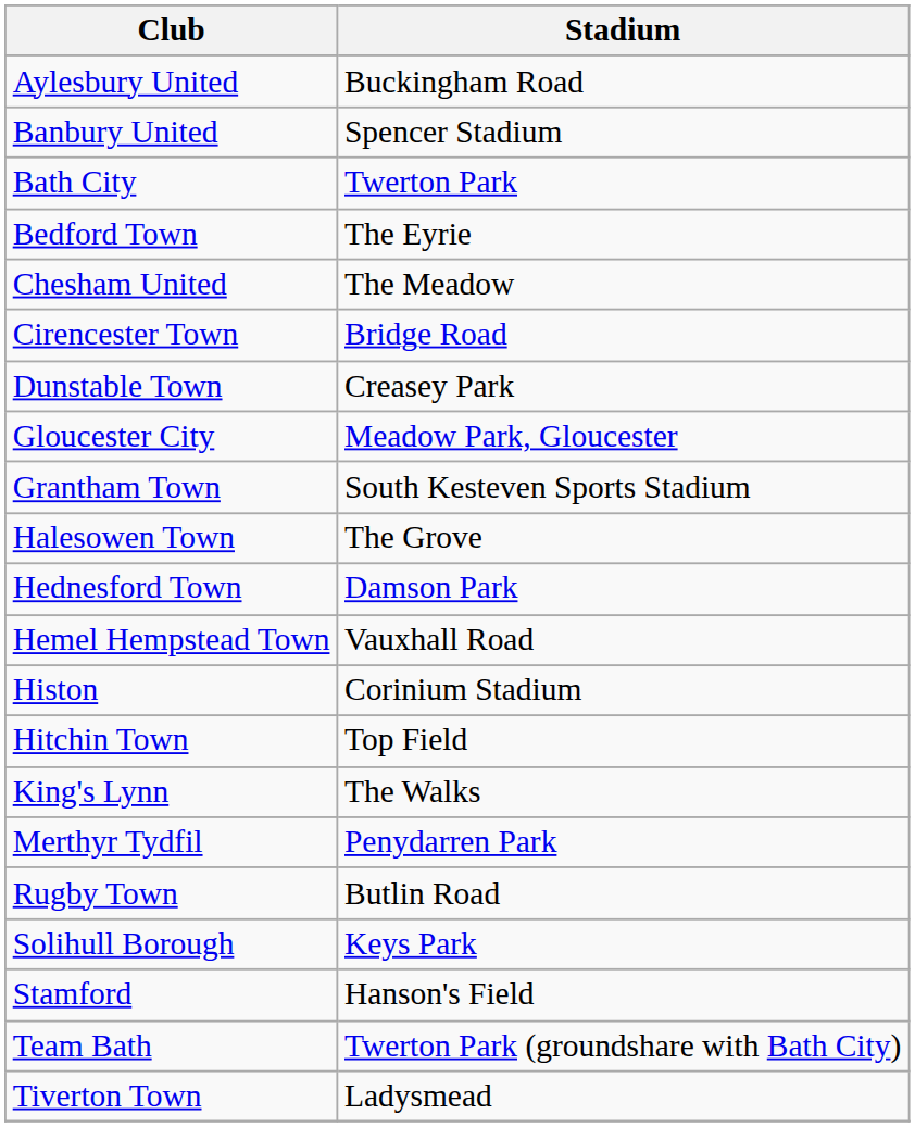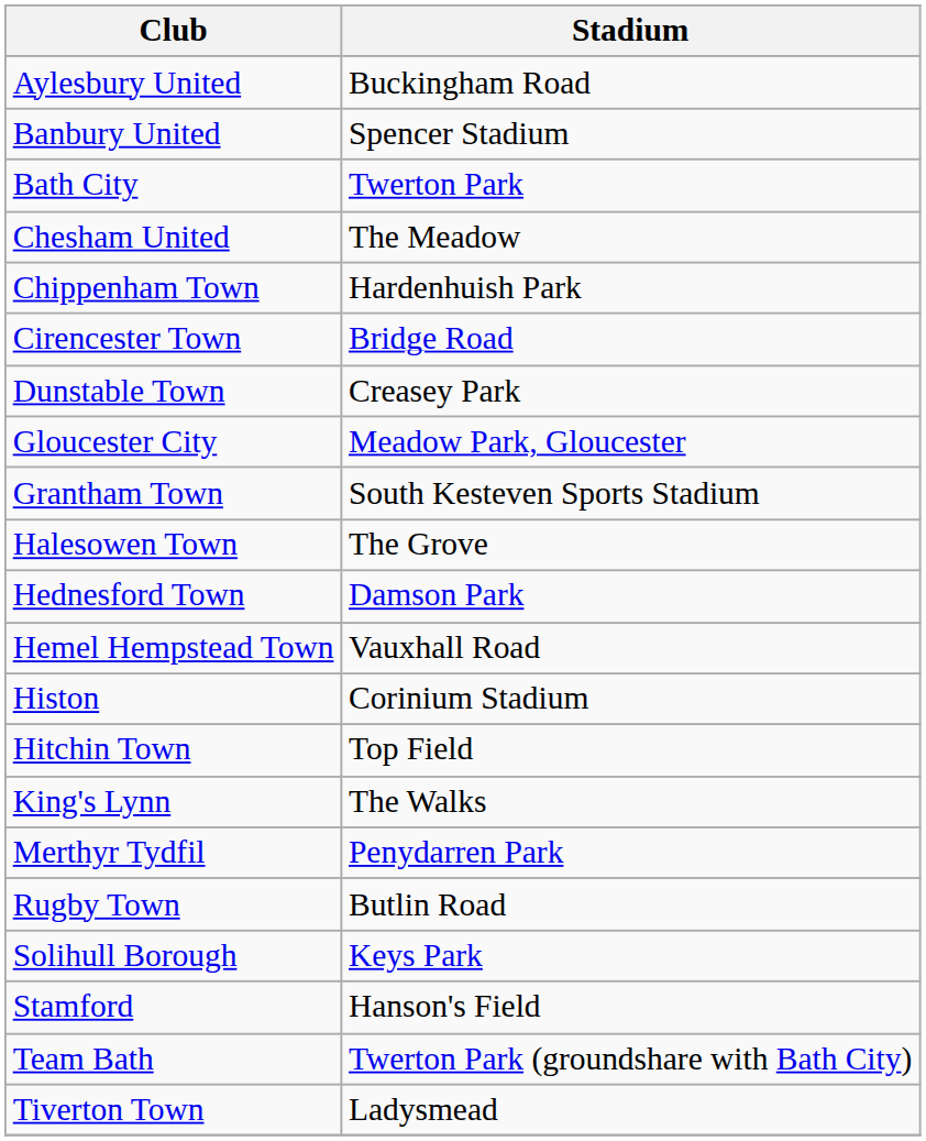- row: Bedford Town | The Eyrie
+ row: Chippenham Town | Hardenhuish Park
